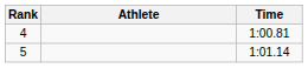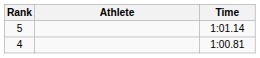rows swapped: 4 <-> 5
